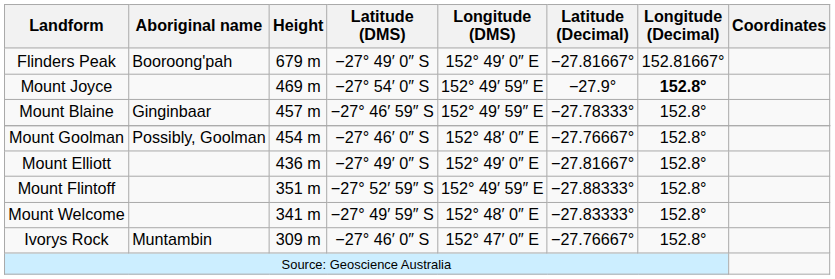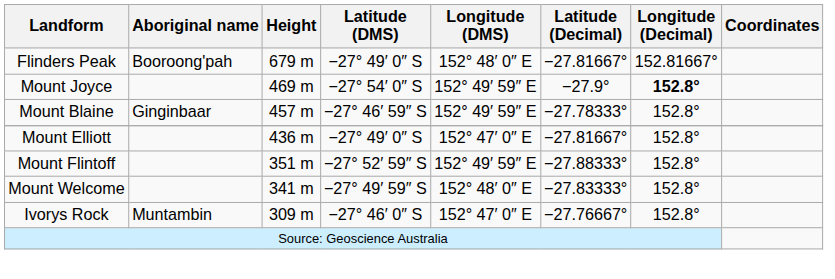Flinders Peak | Longitude (DMS): 152° 49′ 0″ E -> 152° 48′ 0″ E
- row: Mount Goolman | Possibly, Goolman | 454 m | −27° 46′ 0″ S | 152° 48′ 0″ E | −27.76667° | 152.8°
Mount Elliott | Longitude (DMS): 152° 49′ 0″ E -> 152° 47′ 0″ E
